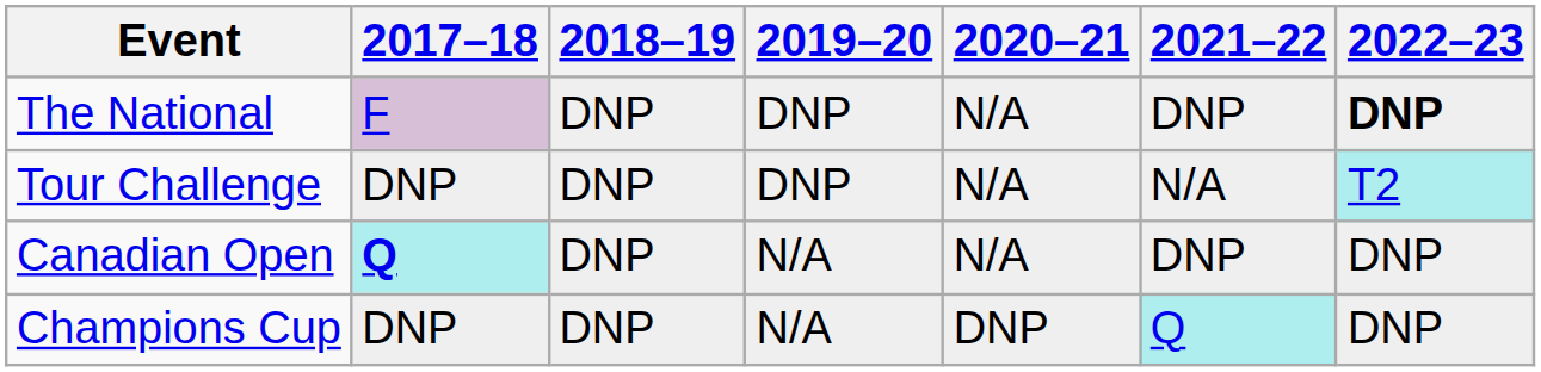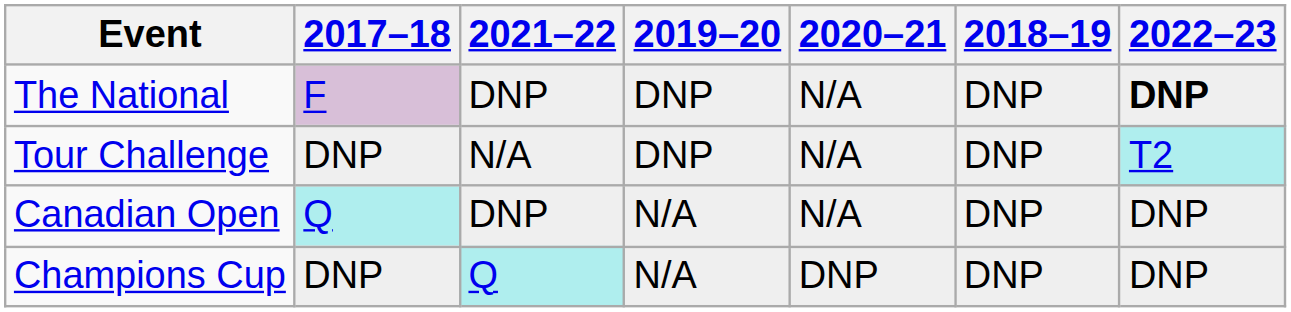columns swapped: 2018–19 <-> 2021–22
Canadian Open | 2017–18: bold -> normal
